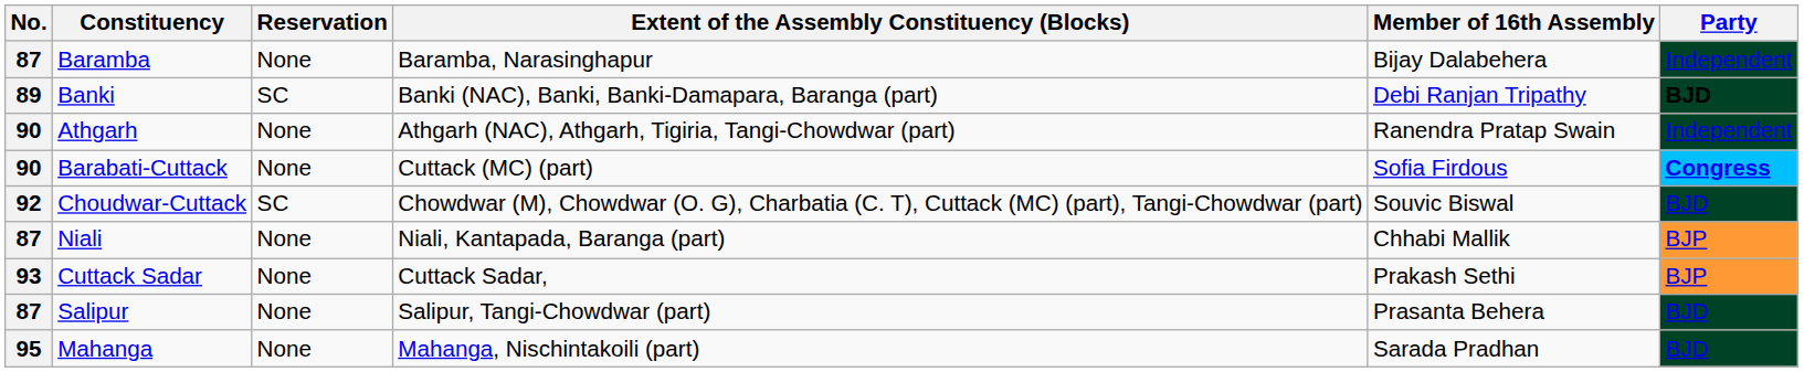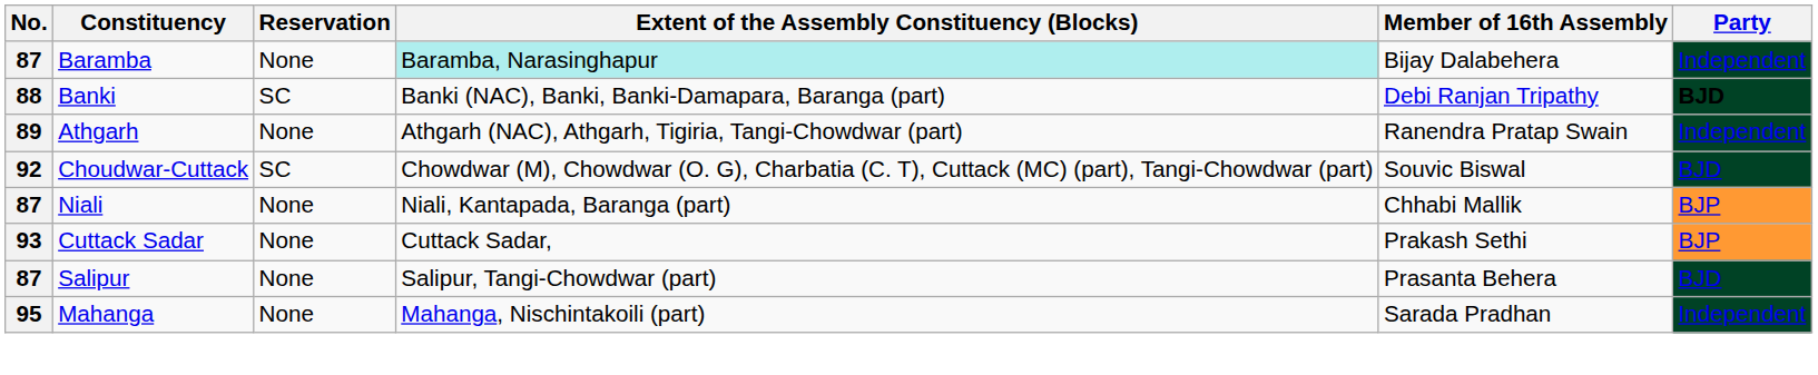Baramba | Extent of the Assembly Constituency (Blocks): no background -> paleturquoise background
Banki | No.: 89 -> 88
Athgarh | No.: 90 -> 89
- row: 90 | Barabati-Cuttack | None | Cuttack (MC) (part) | Sofia Firdous | Congress
Mahanga | Party: BJD -> Independent
